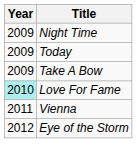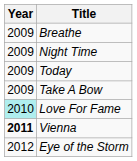+ row: 2009 | Breathe
Vienna | Year: normal -> bold
